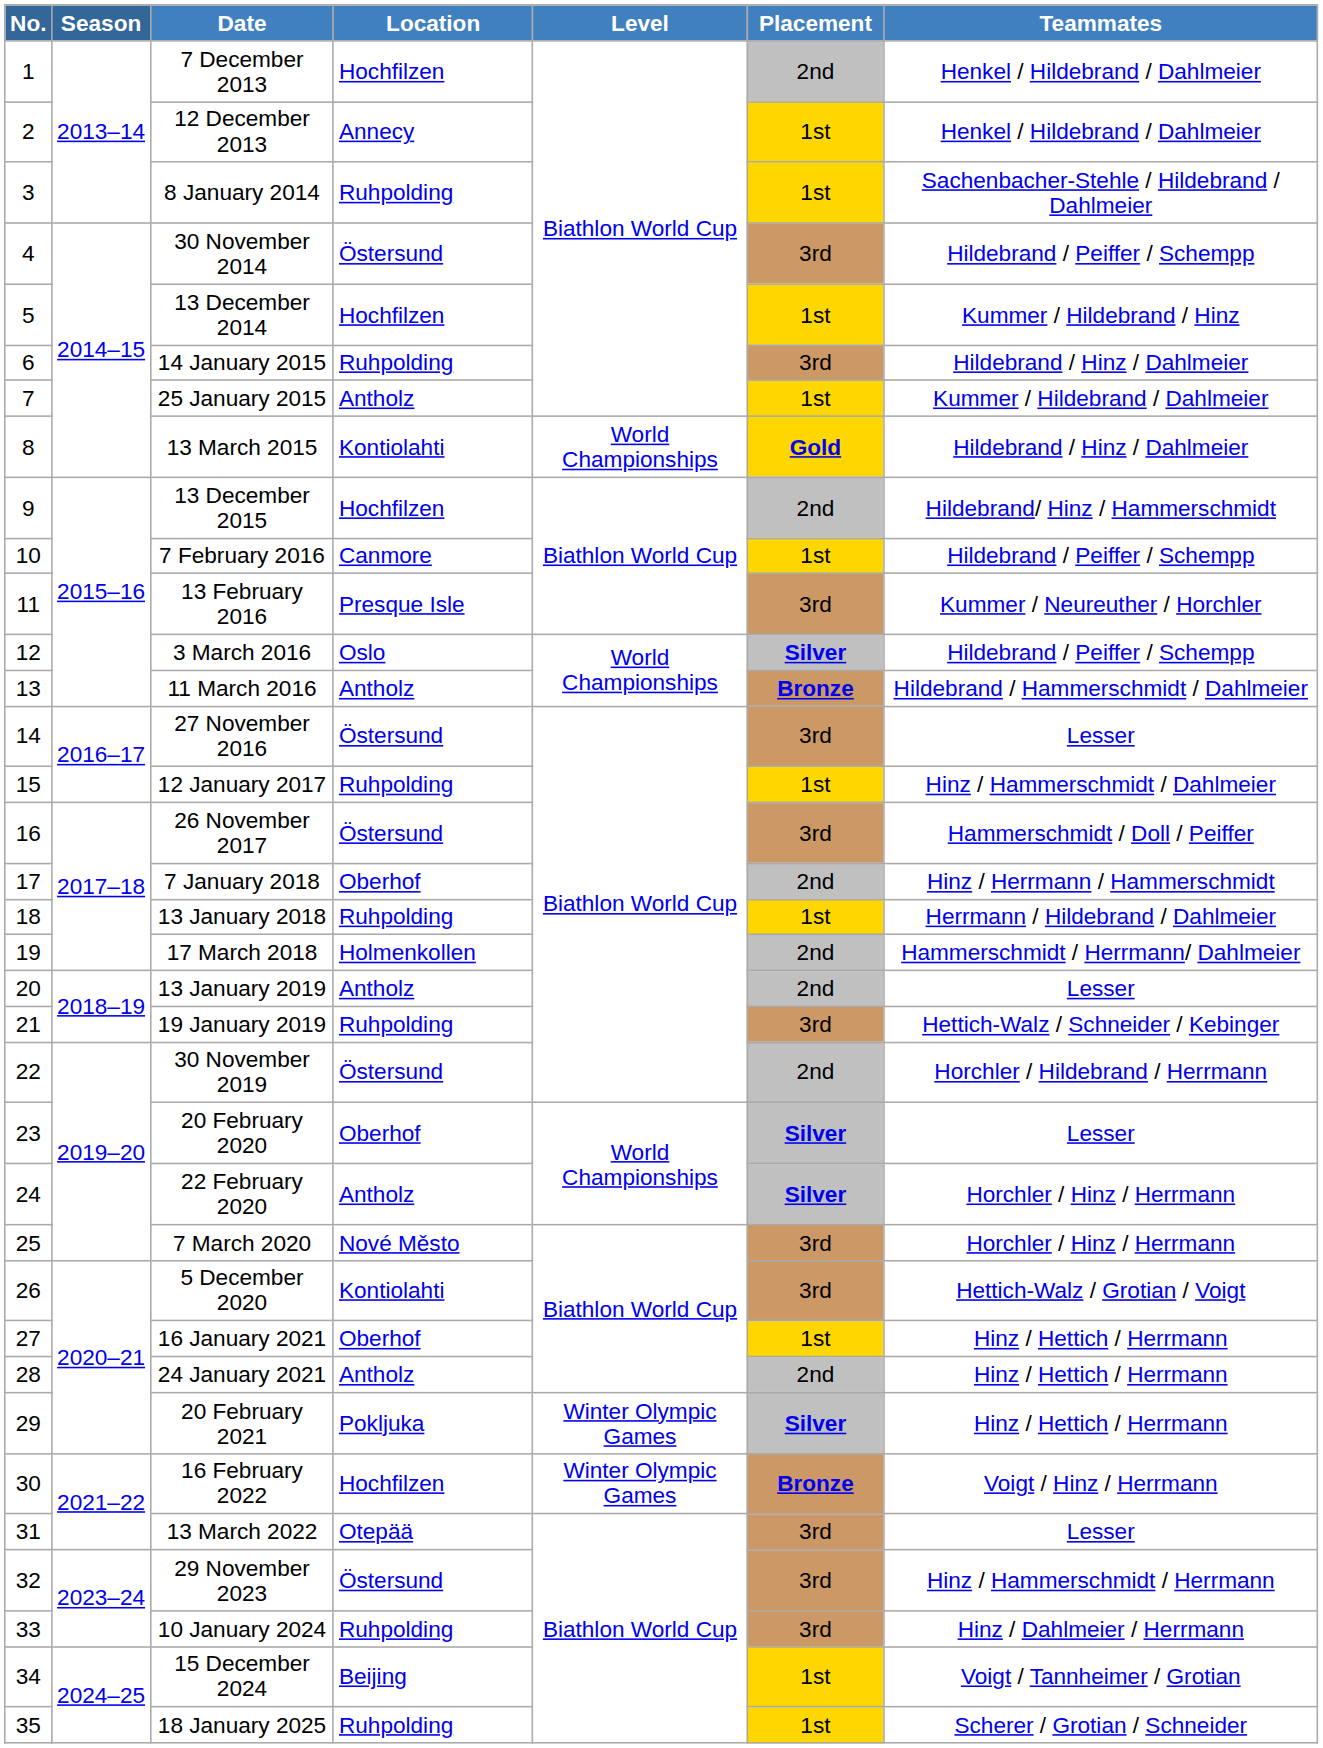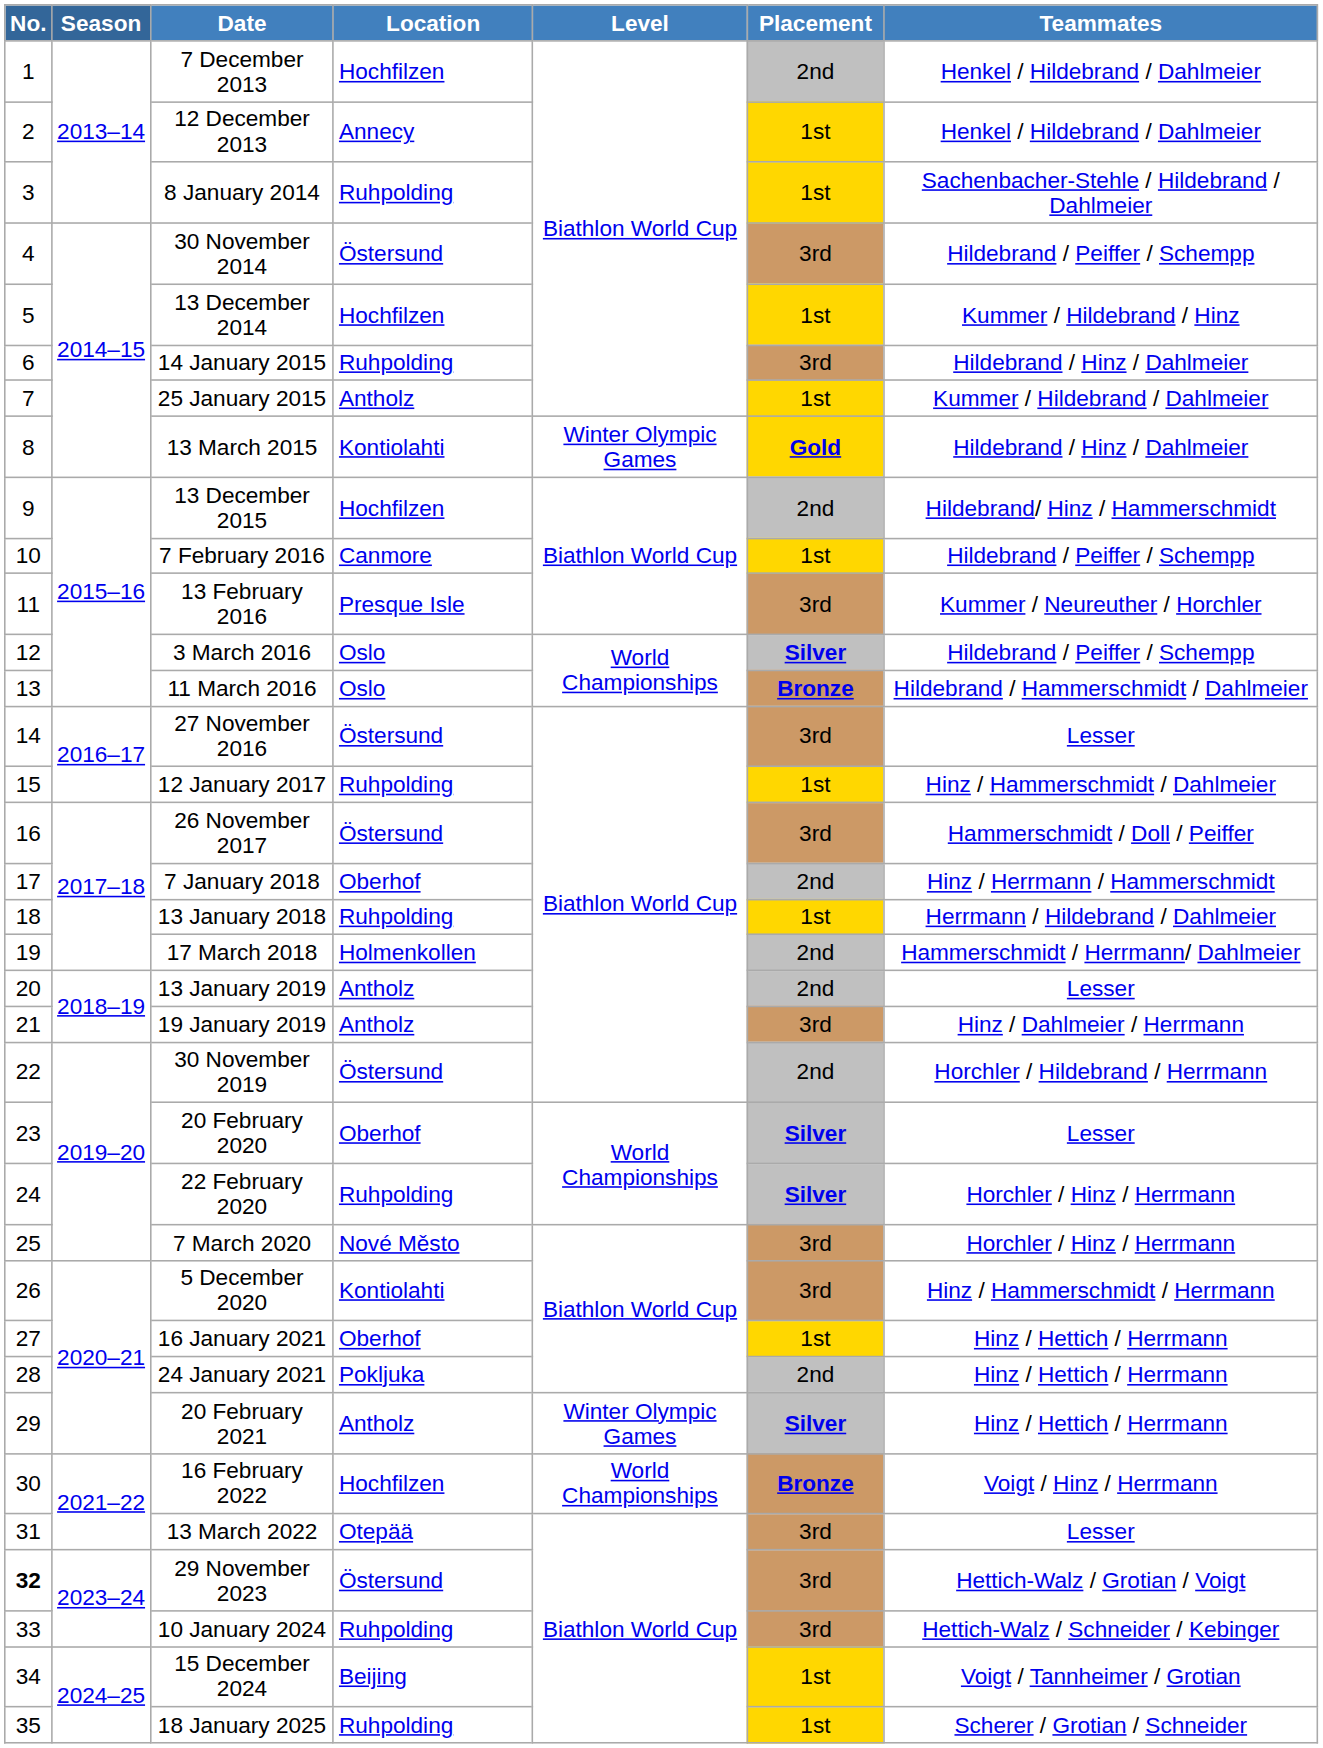13 March 2015 | Level: World Championships -> Winter Olympic Games
11 March 2016 | Location: Antholz -> Oslo
19 January 2019 | Location: Ruhpolding -> Antholz
19 January 2019 | Teammates: Hettich-Walz / Schneider / Kebinger -> Hinz / Dahlmeier / Herrmann
22 February 2020 | Location: Antholz -> Ruhpolding
5 December 2020 | Teammates: Hettich-Walz / Grotian / Voigt -> Hinz / Hammerschmidt / Herrmann
24 January 2021 | Location: Antholz -> Pokljuka
20 February 2021 | Location: Pokljuka -> Antholz
16 February 2022 | Level: Winter Olympic Games -> World Championships
29 November 2023 | No.: normal -> bold
29 November 2023 | Teammates: Hinz / Hammerschmidt / Herrmann -> Hettich-Walz / Grotian / Voigt
10 January 2024 | Teammates: Hinz / Dahlmeier / Herrmann -> Hettich-Walz / Schneider / Kebinger
